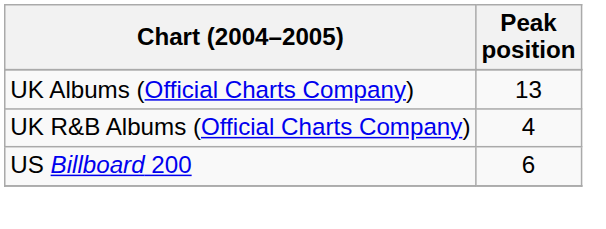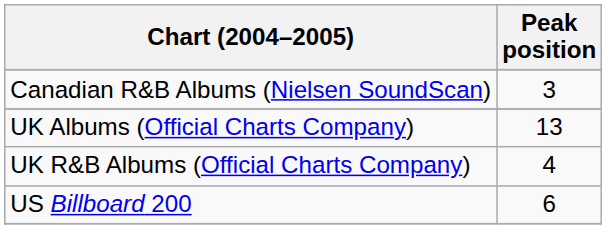+ row: Canadian R&B Albums (Nielsen SoundScan) | 3
